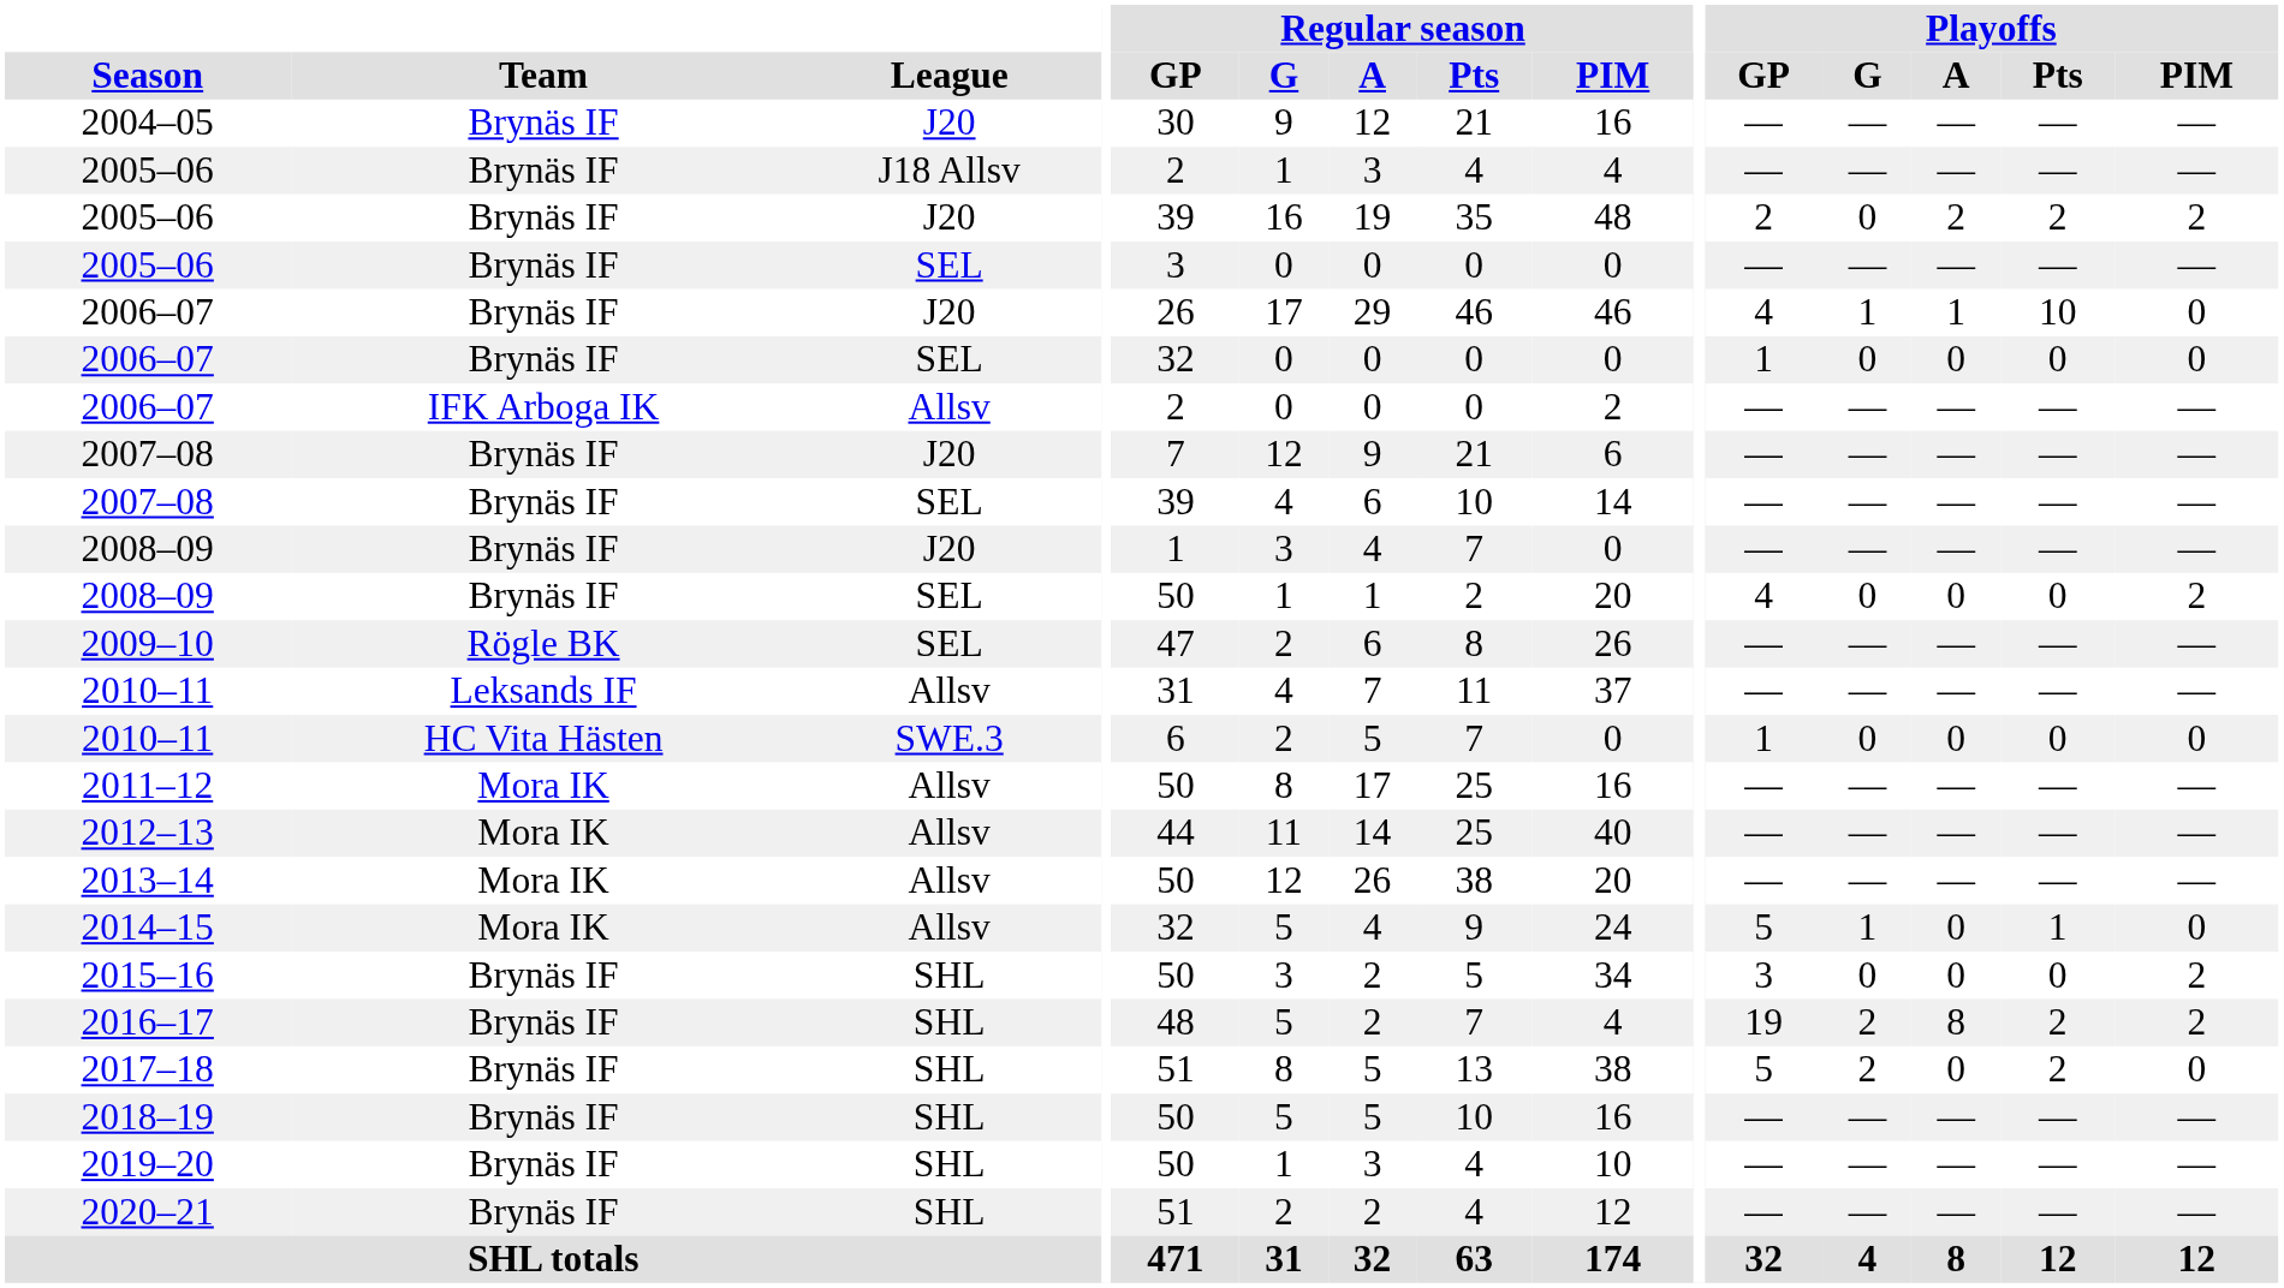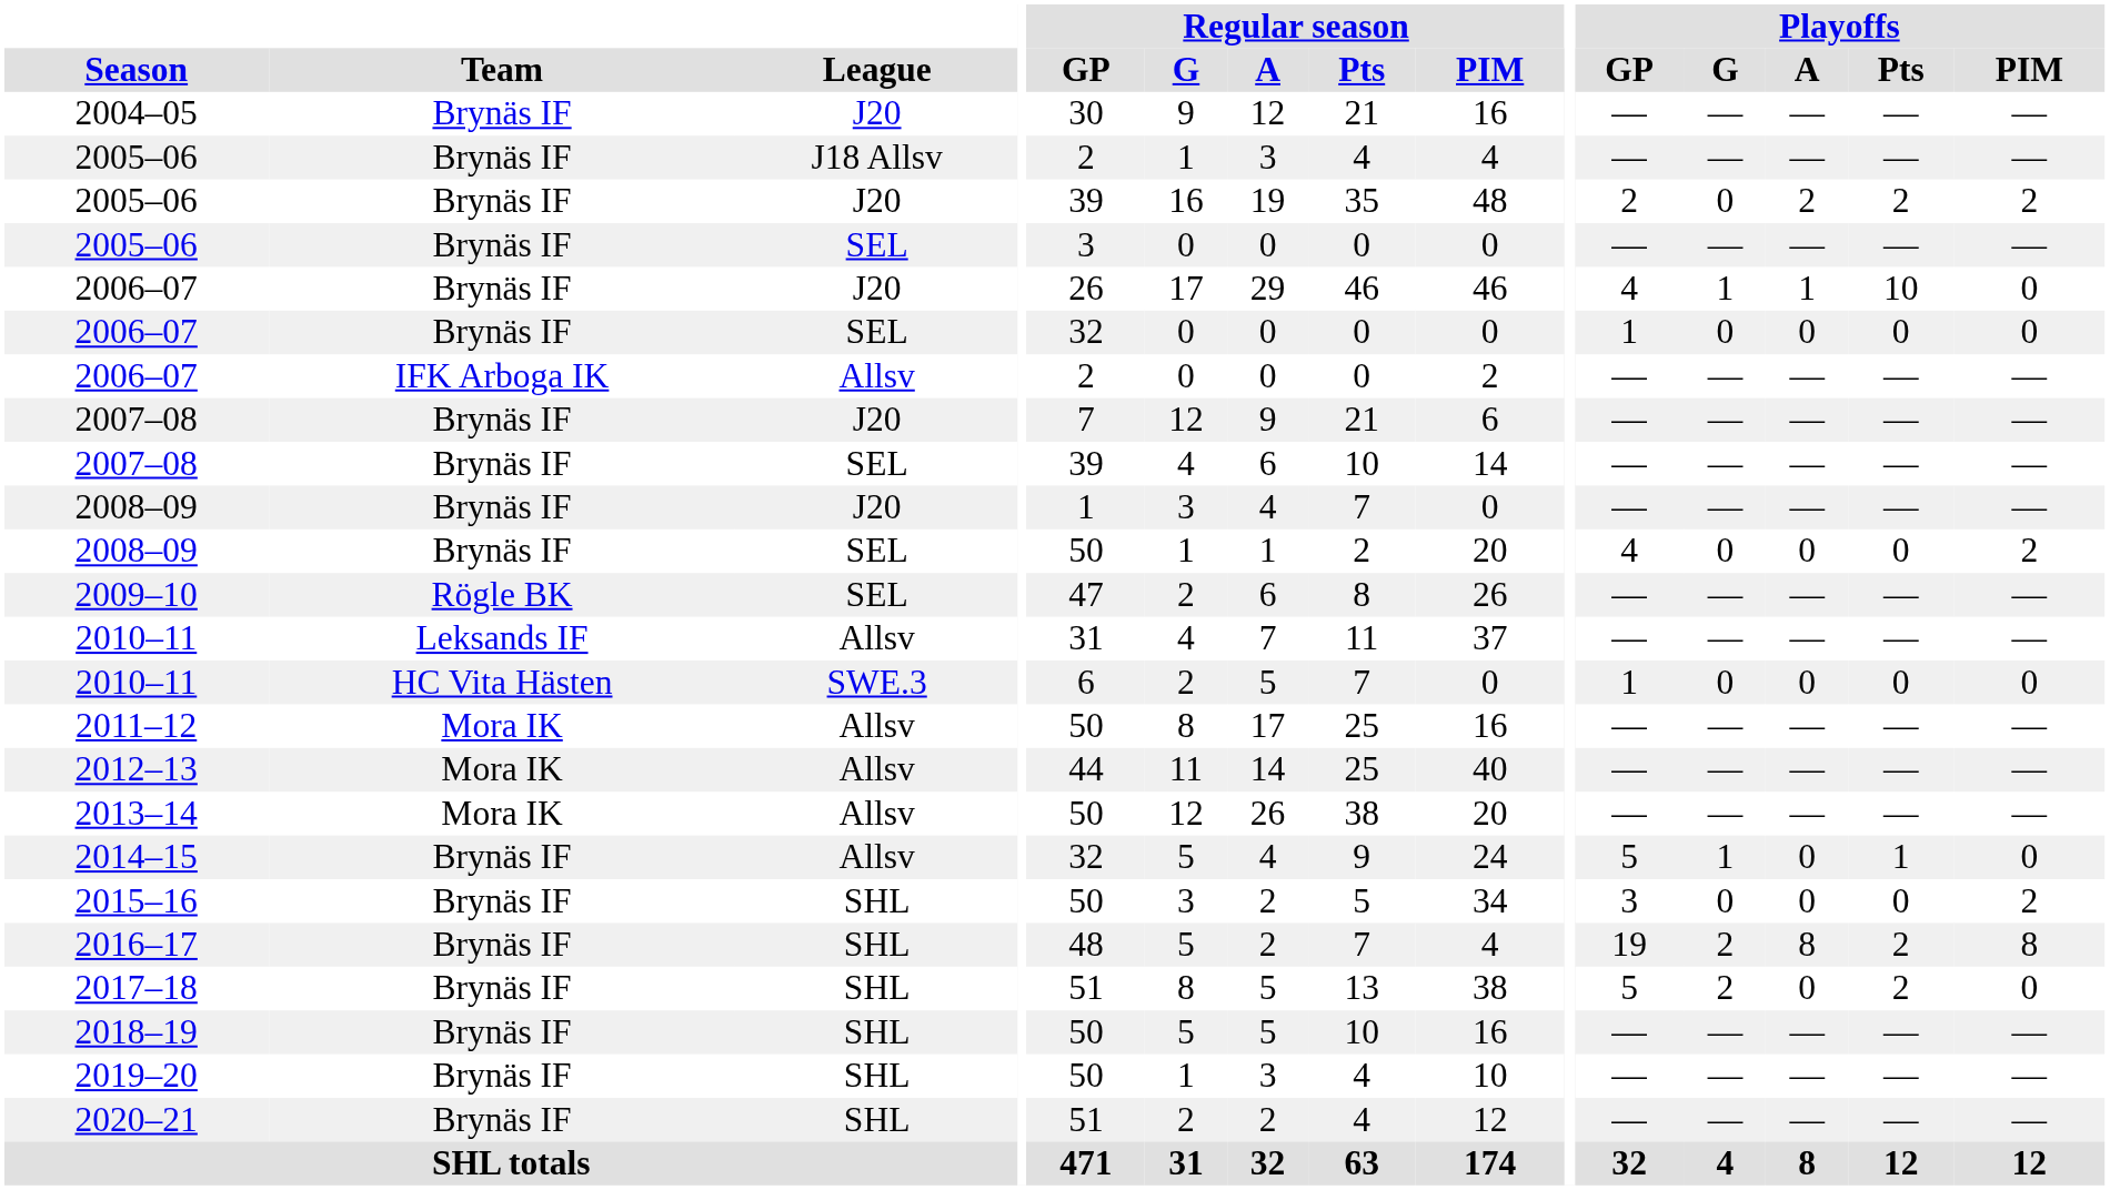2014–15 | Team: Mora IK -> Brynäs IF
2016–17 | Playoffs / PIM: 2 -> 8
